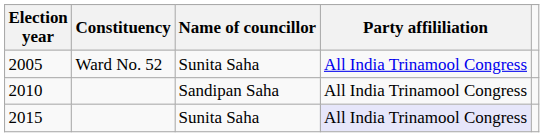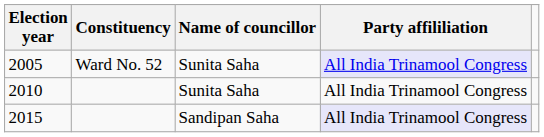2005 | Party affililiation: no background -> lavender background
2010 | Name of councillor: Sandipan Saha -> Sunita Saha
2015 | Name of councillor: Sunita Saha -> Sandipan Saha
